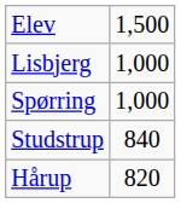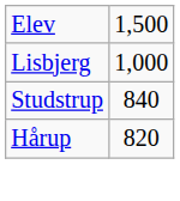- row: Spørring | 1,000
